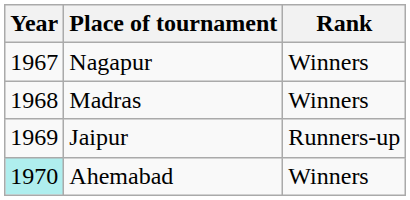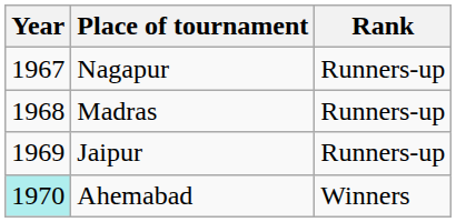Nagapur | Rank: Winners -> Runners-up
Madras | Rank: Winners -> Runners-up
